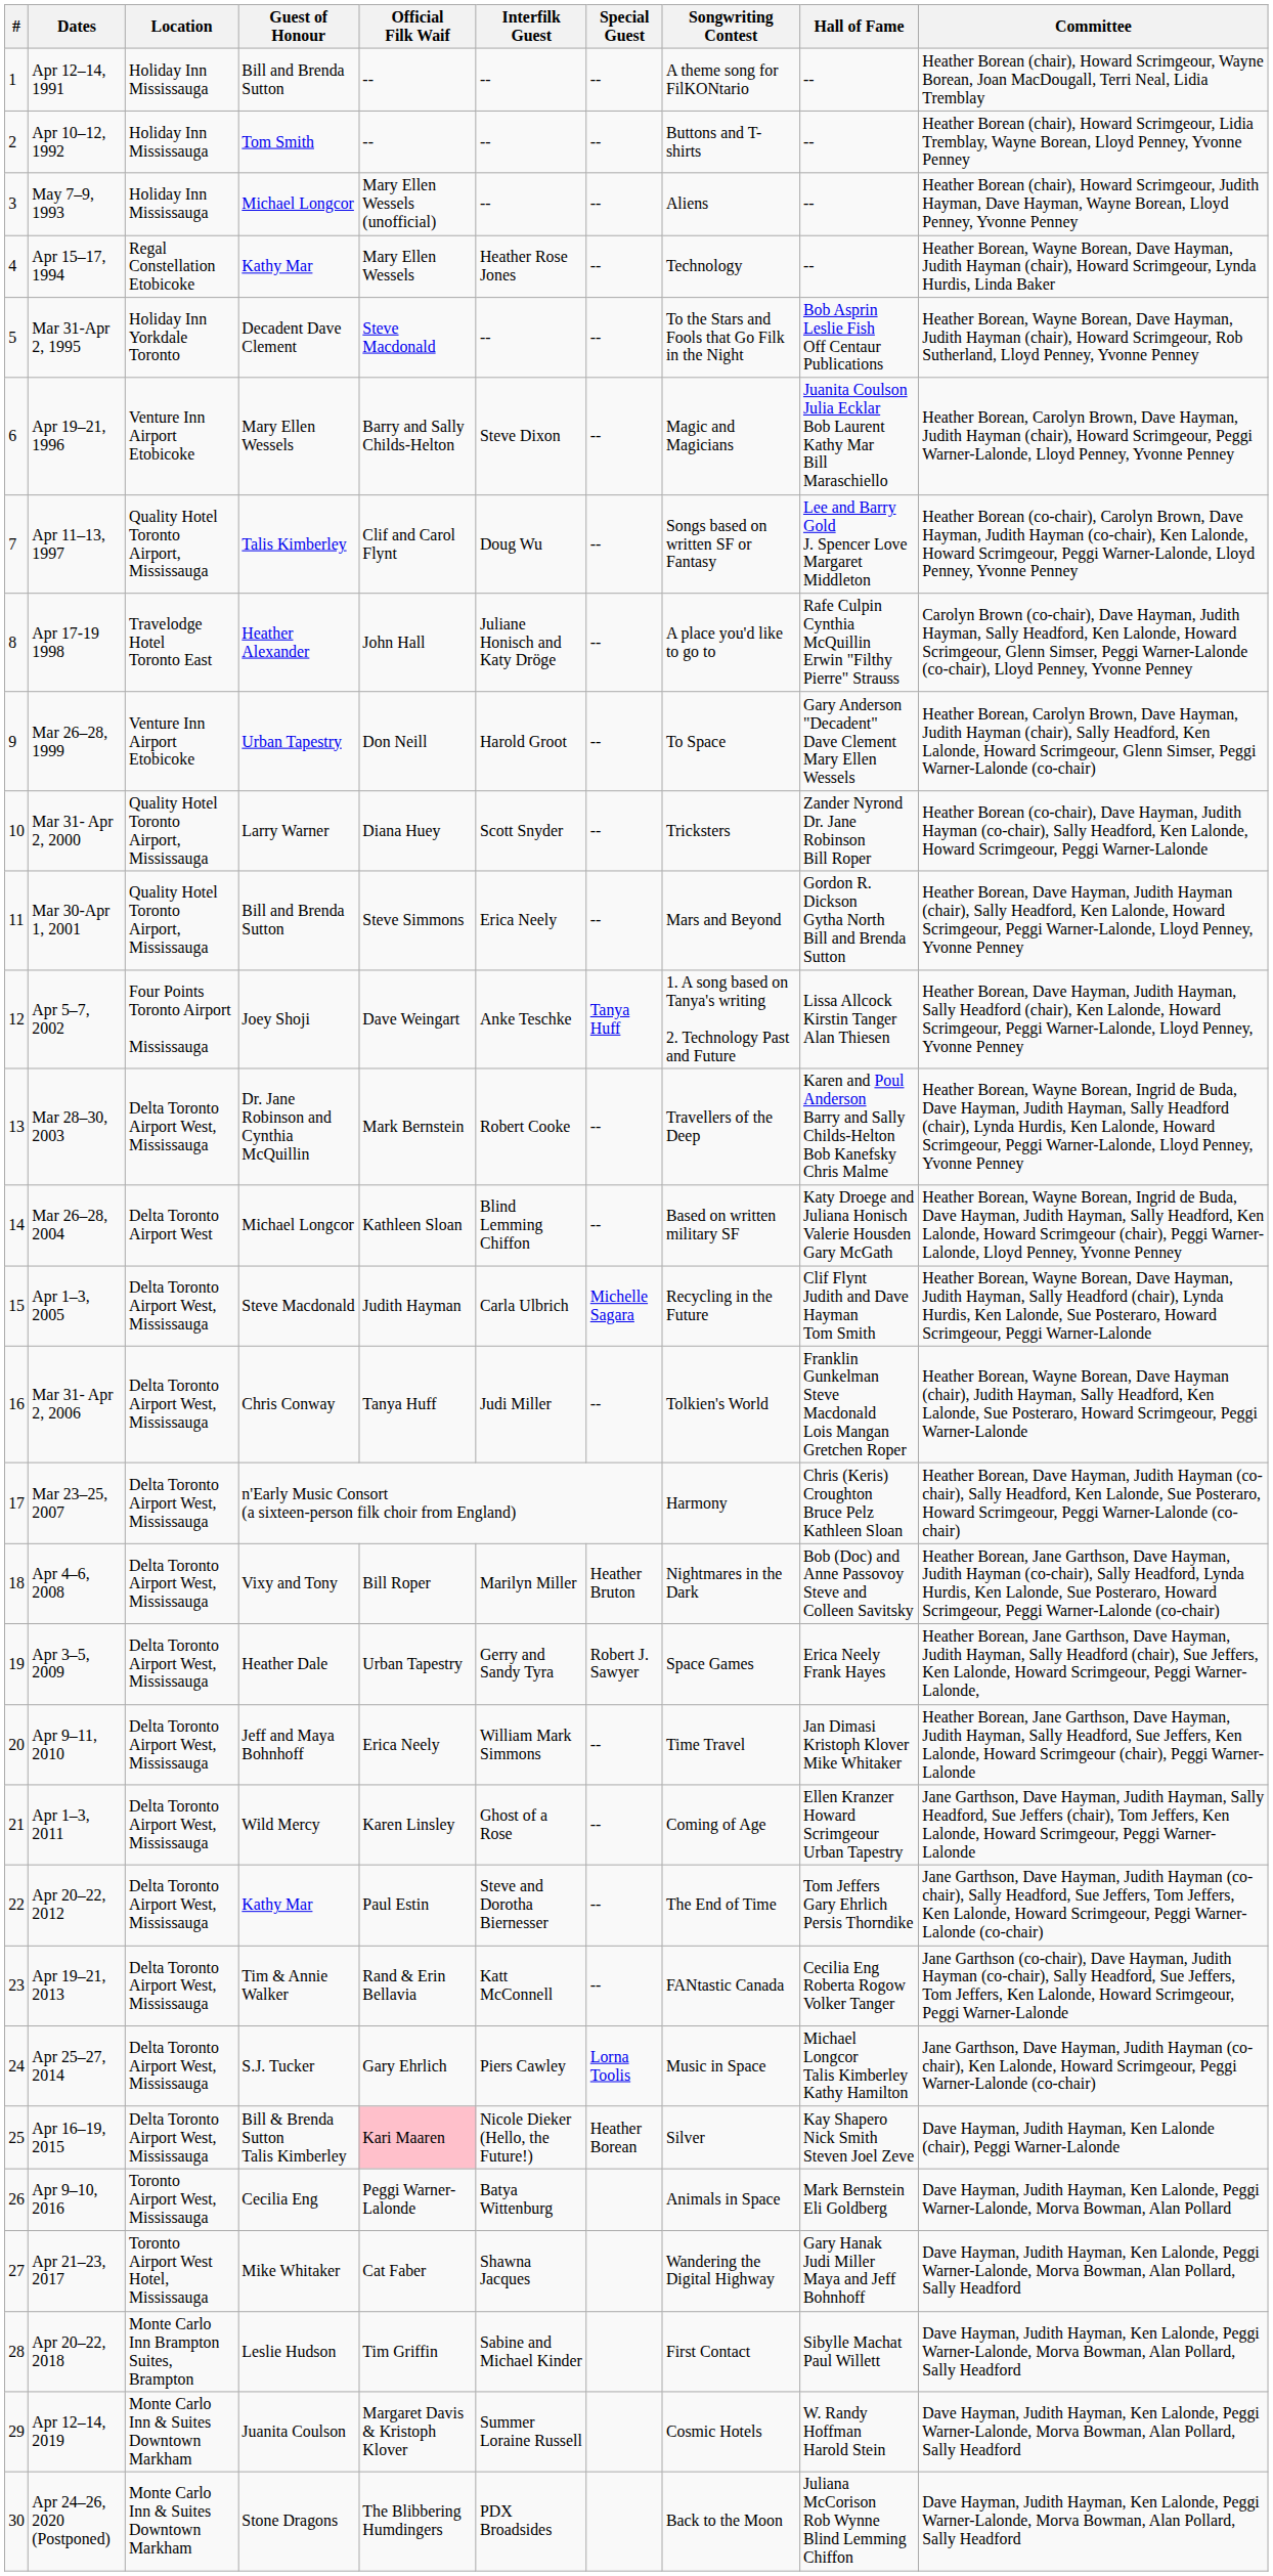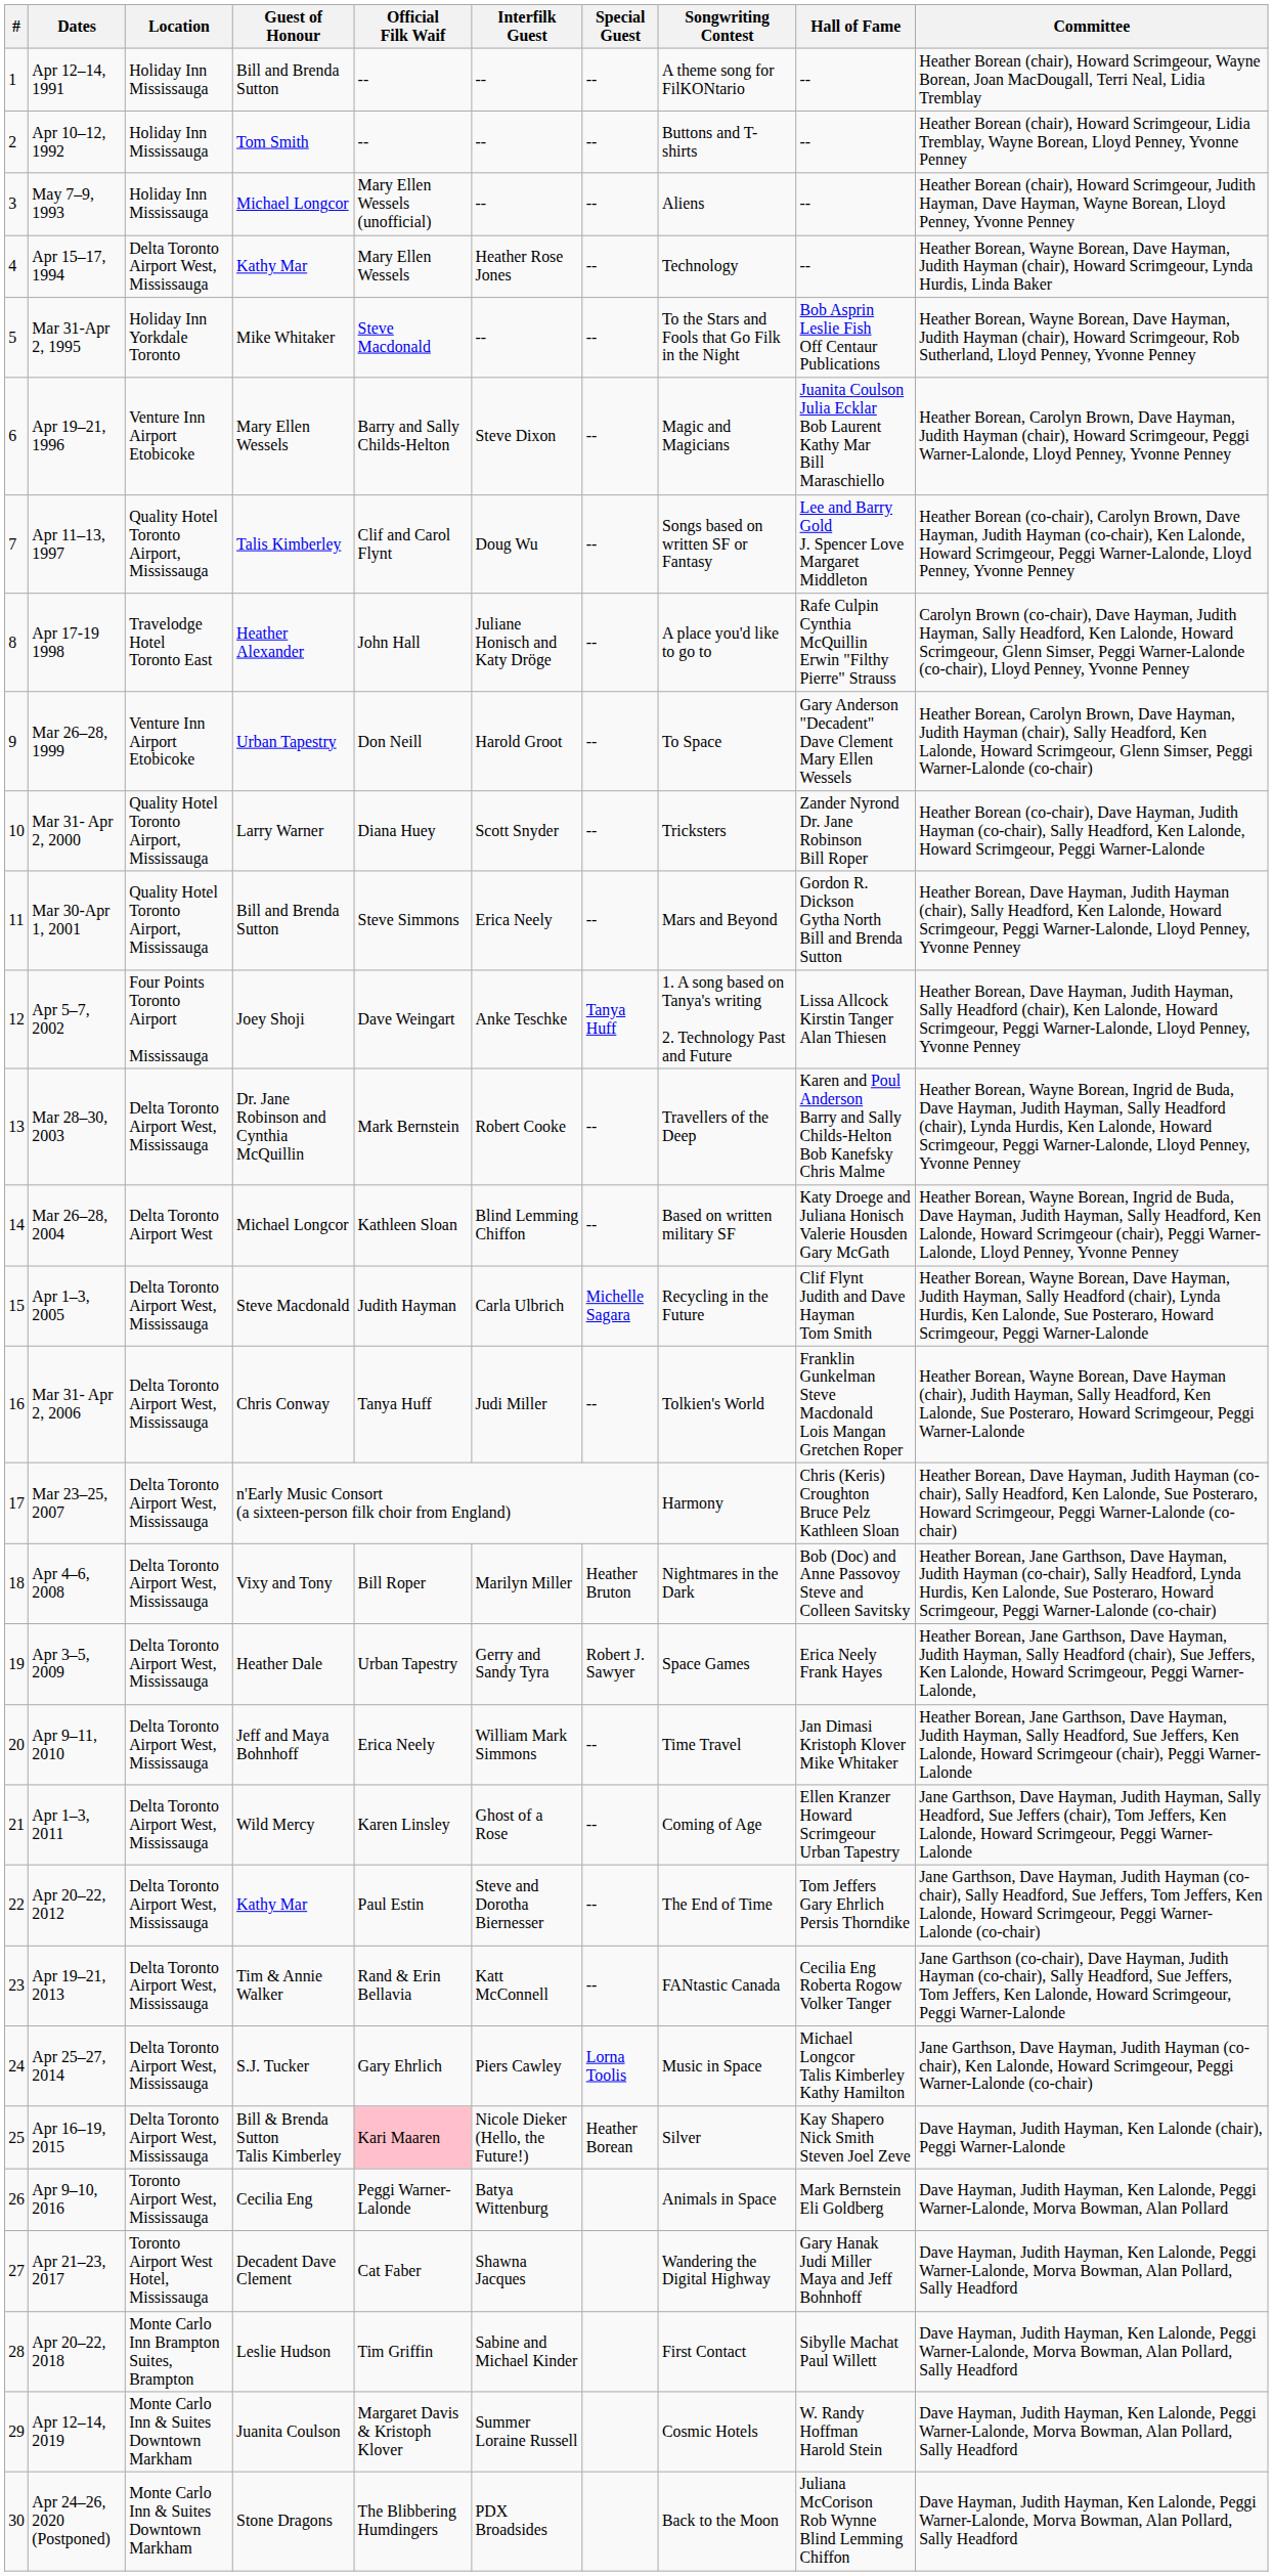Apr 15–17, 1994 | Location: Regal Constellation Etobicoke -> Delta Toronto Airport West, Mississauga
Mar 31-Apr 2, 1995 | Guest of Honour: Decadent Dave Clement -> Mike Whitaker
Apr 21–23, 2017 | Guest of Honour: Mike Whitaker -> Decadent Dave Clement
